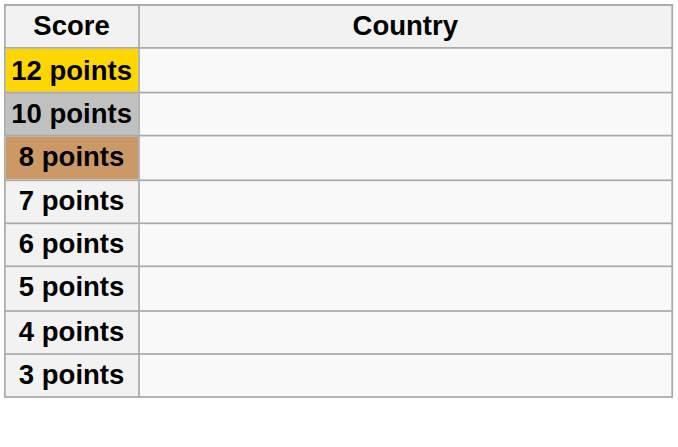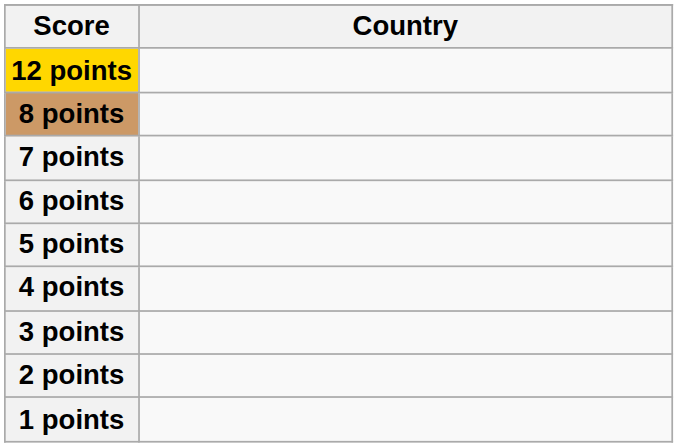- row: 10 points
+ row: 2 points
+ row: 1 points
